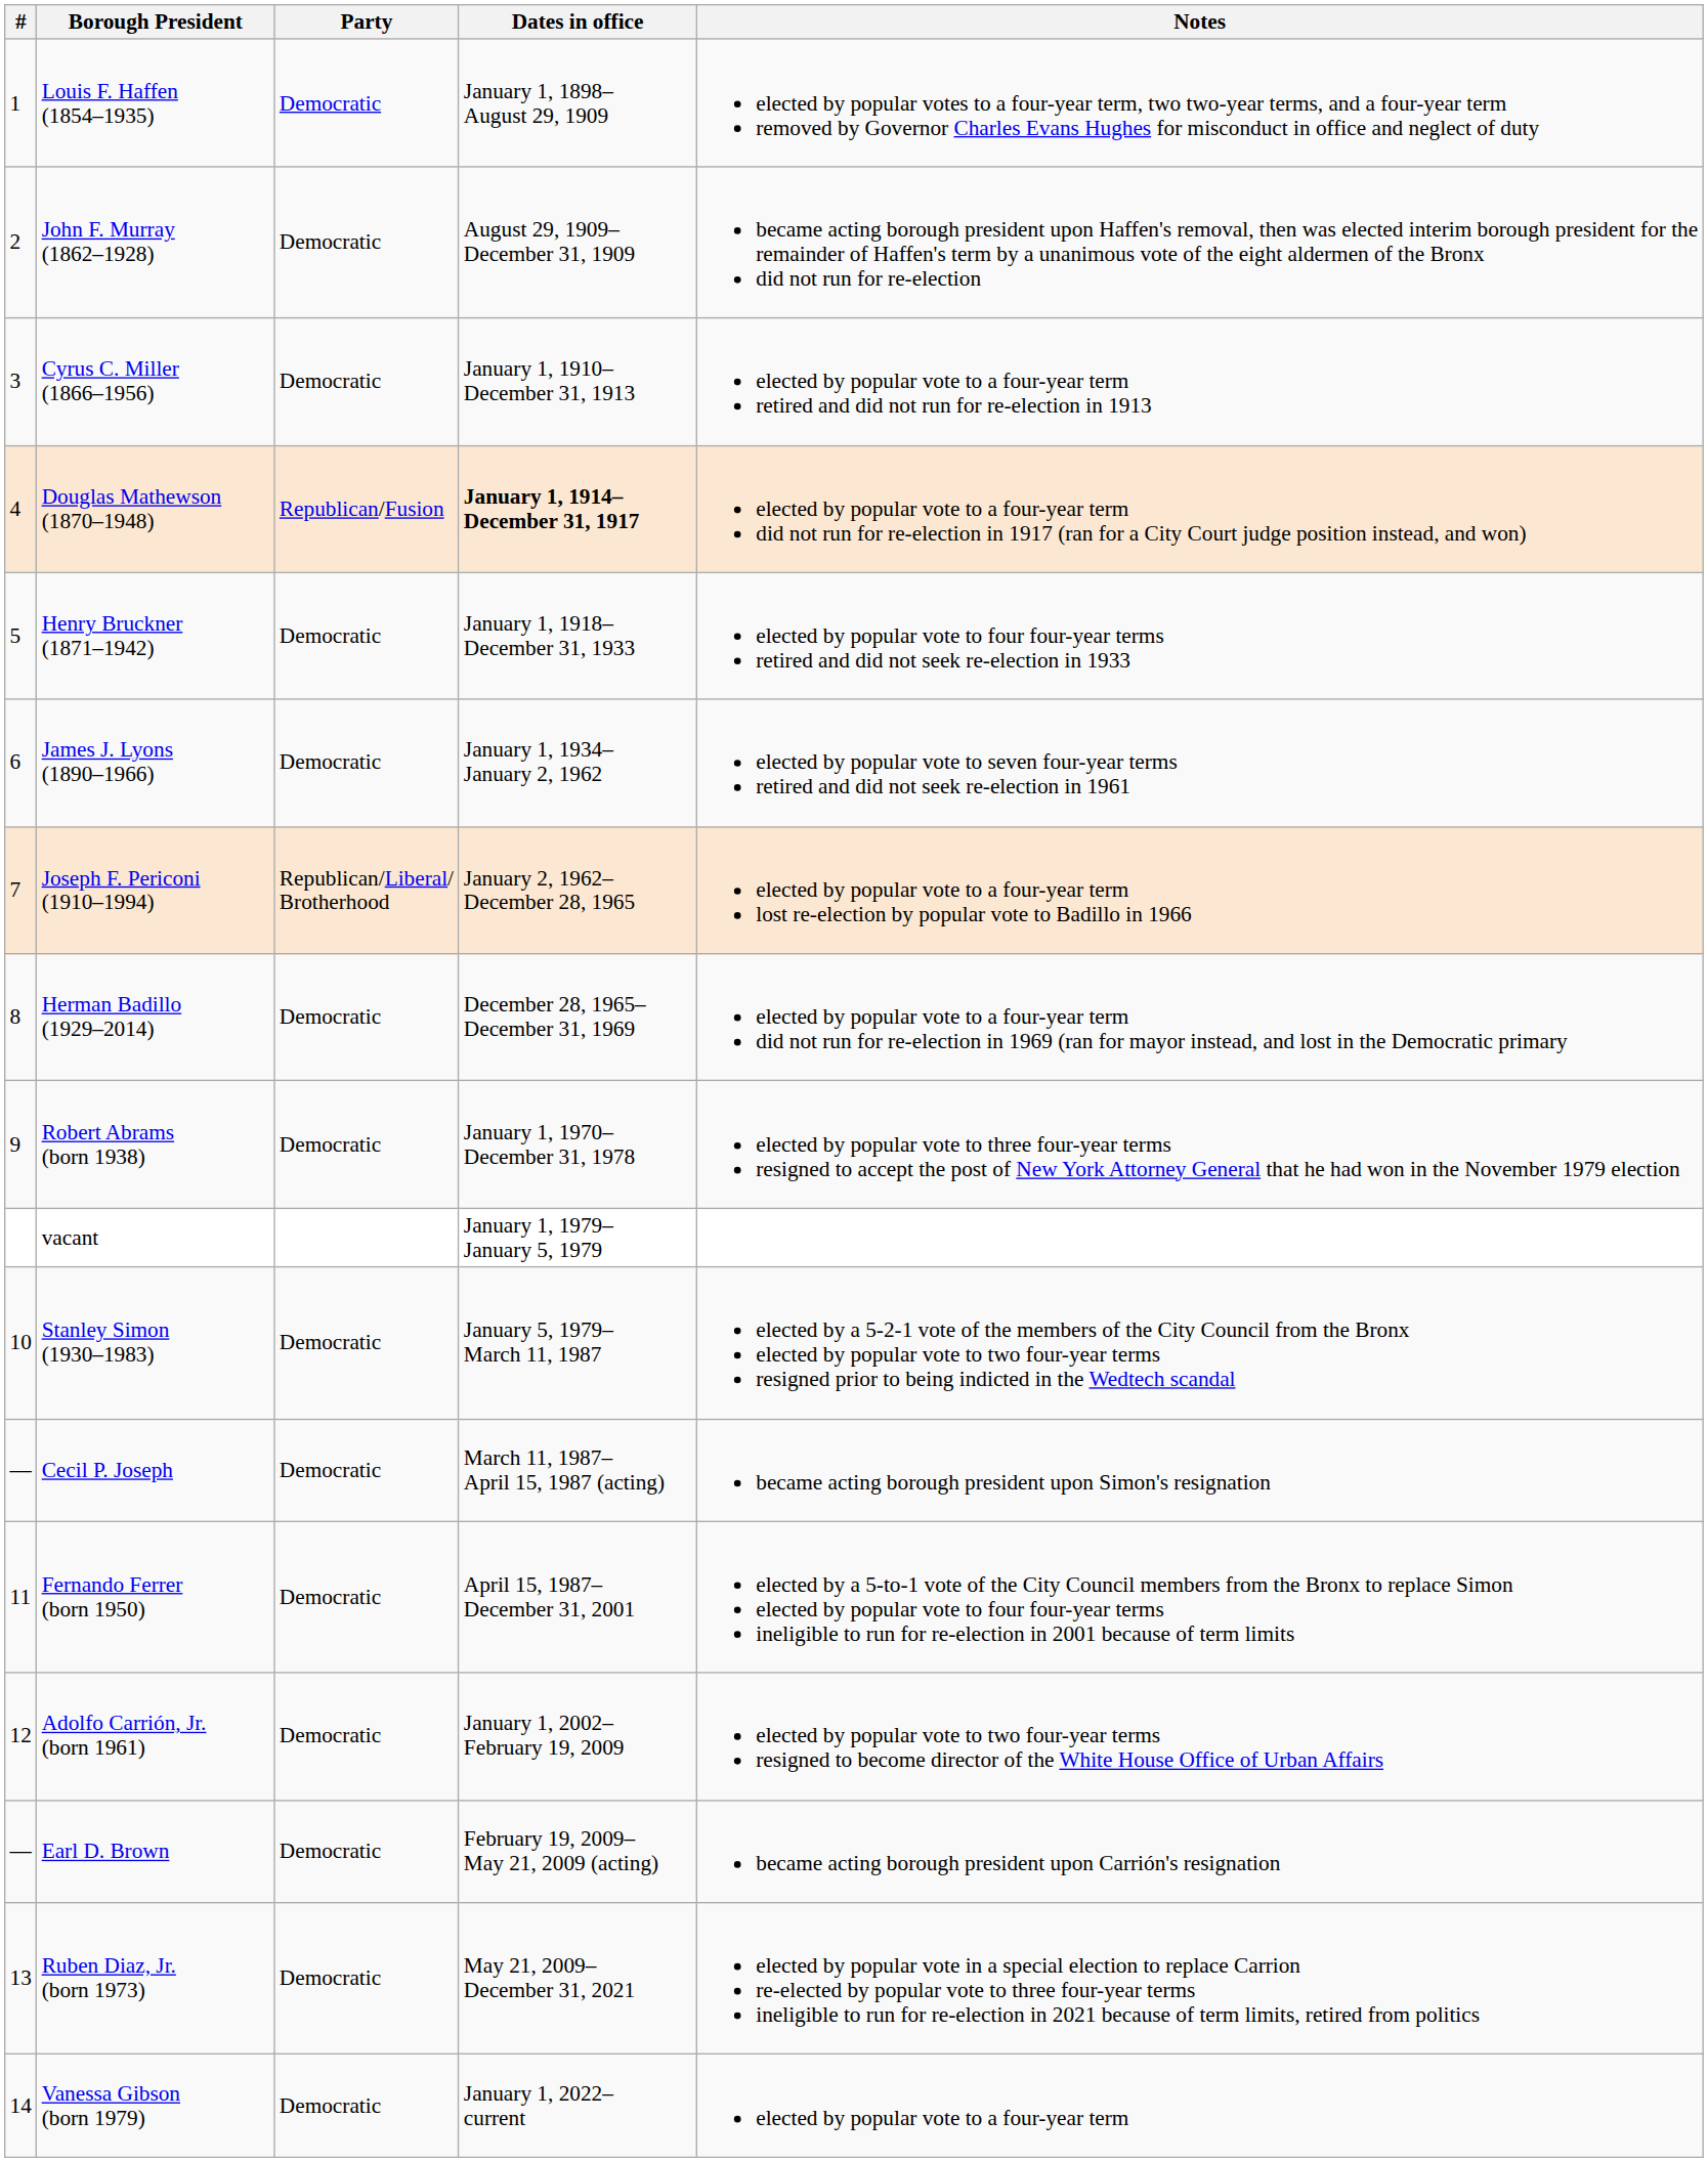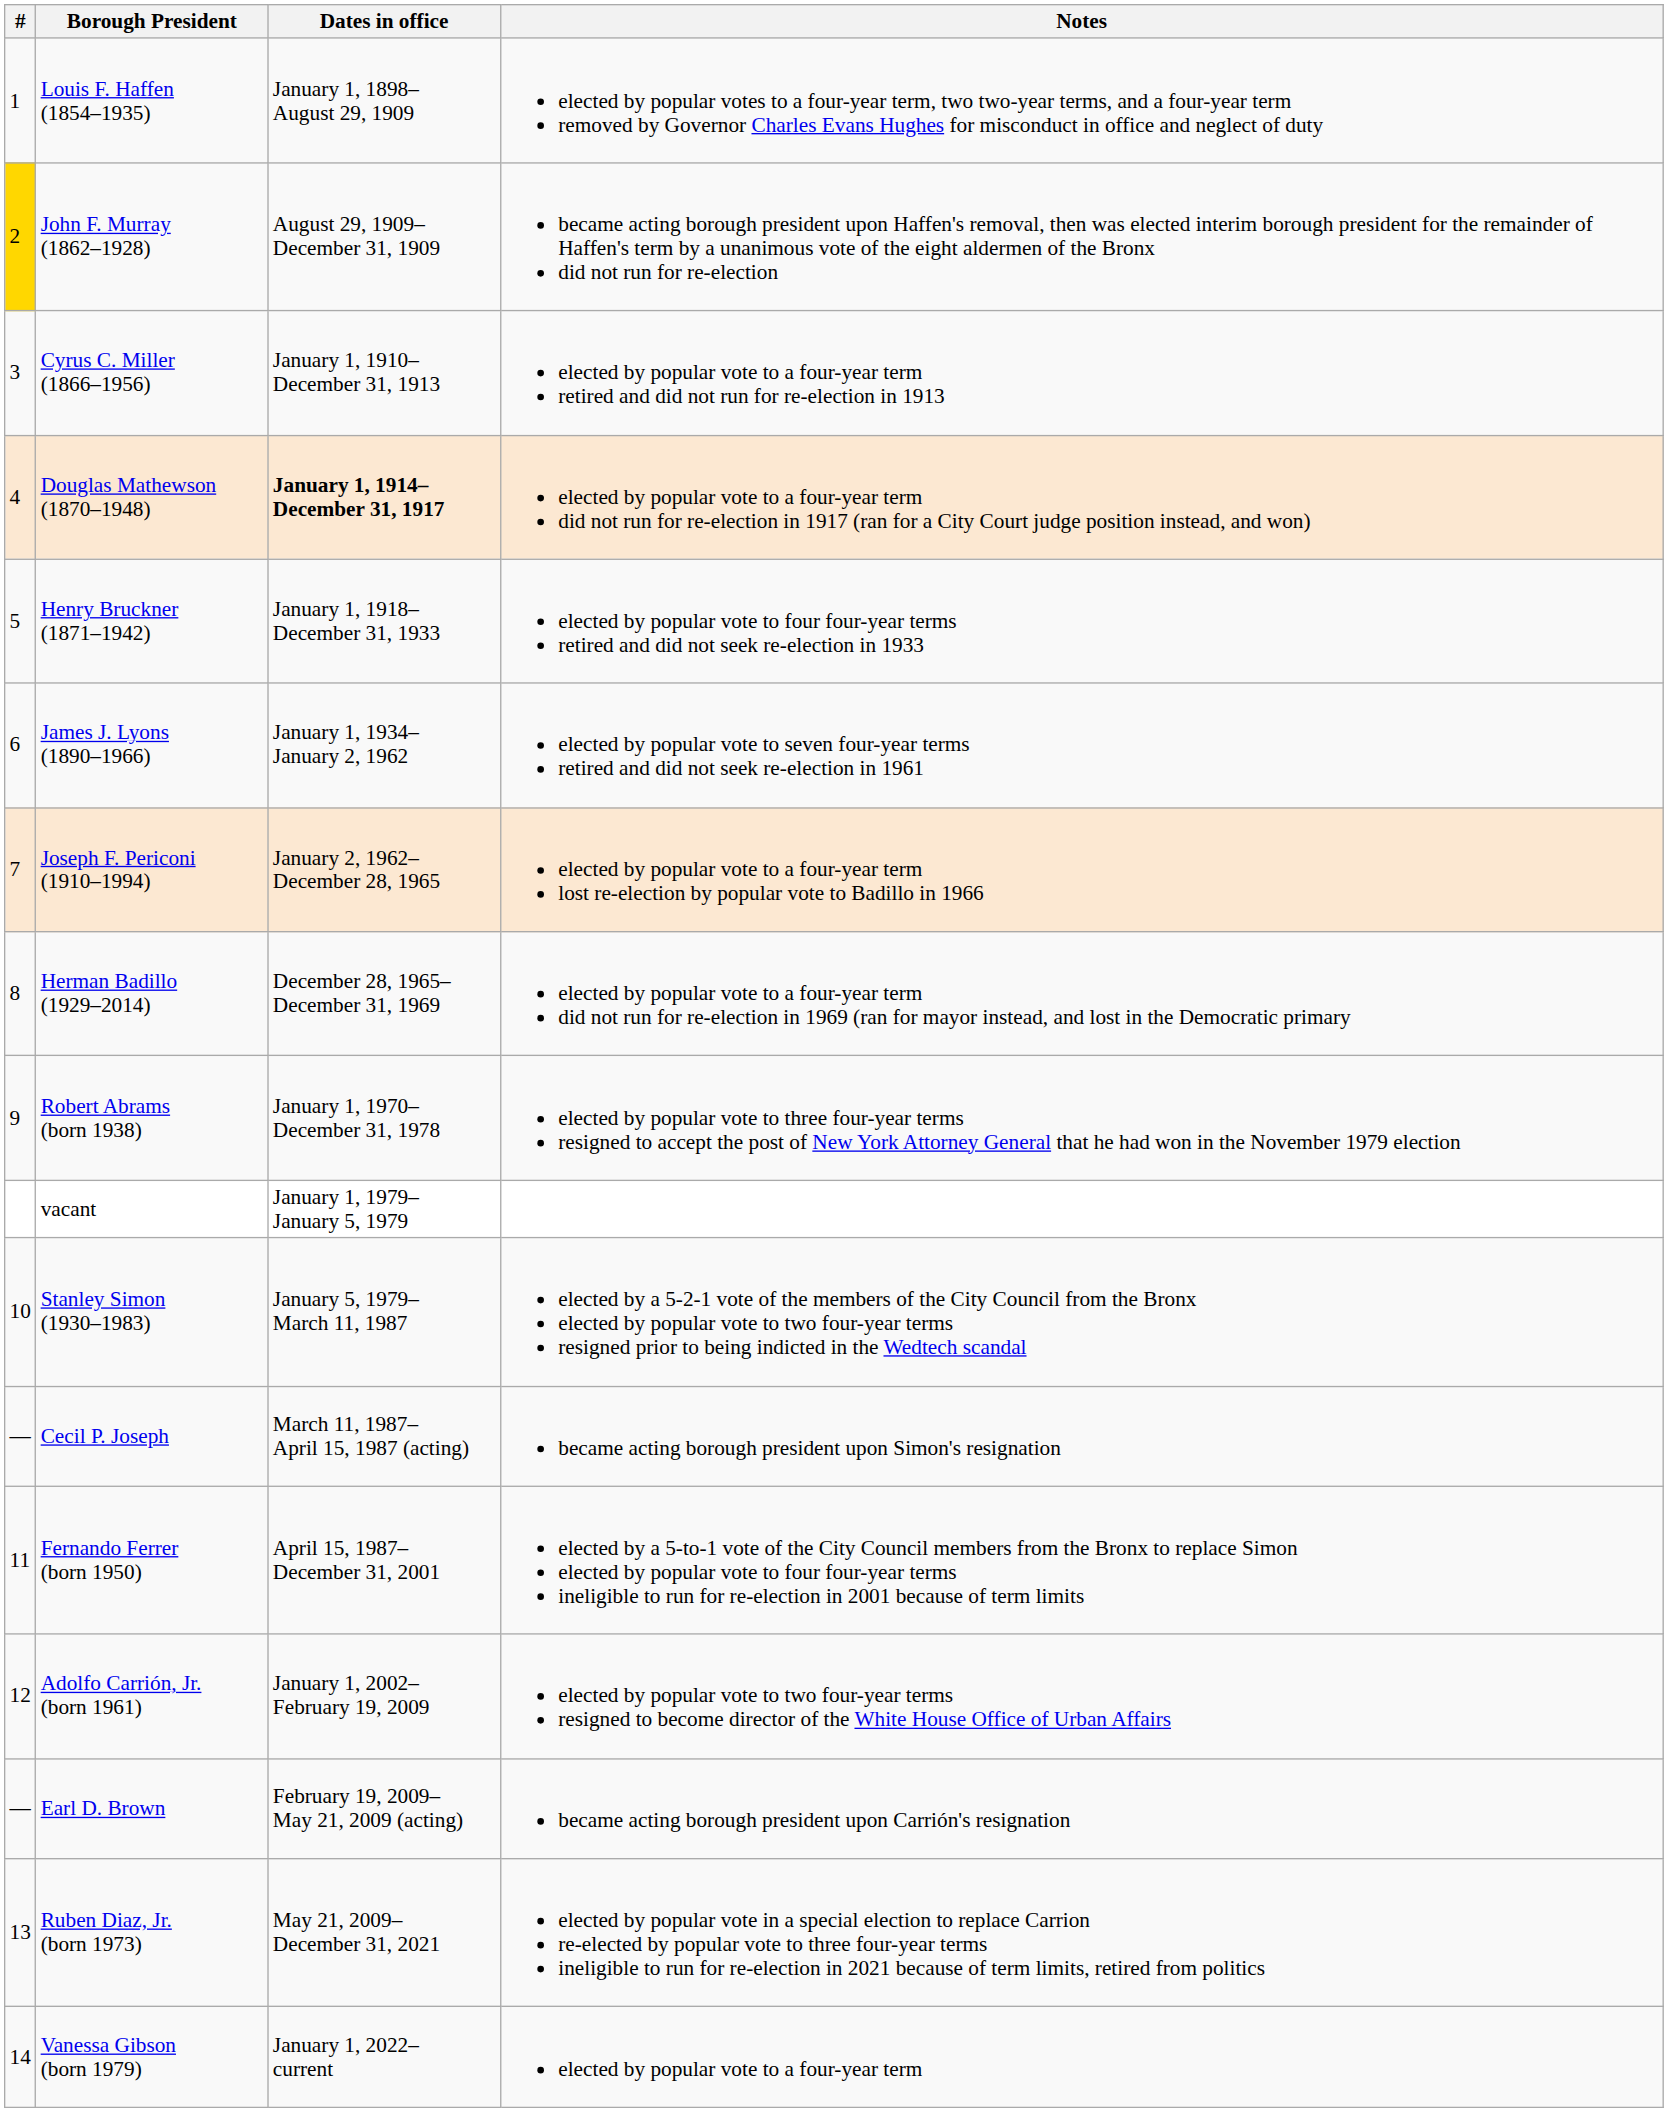- column: Party | Democratic | Democratic | Democratic | Republican/Fusion | Democratic | Democratic | Republican/Liberal/ Brotherhood | Democratic | Democratic | Democratic | Democratic | Democratic | Democratic | Democratic | Democratic | Democratic
John F. Murray (1862–1928) | #: no background -> gold background
